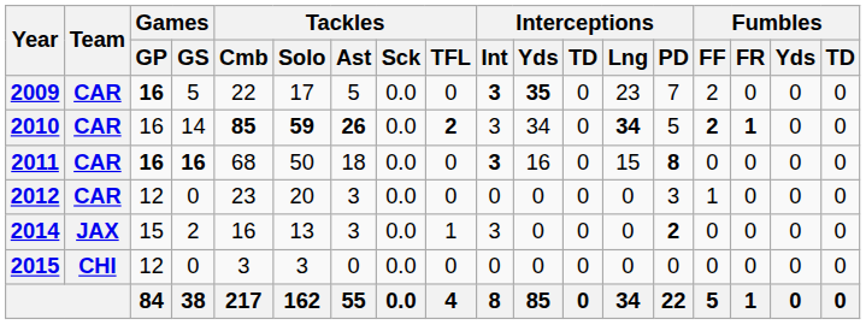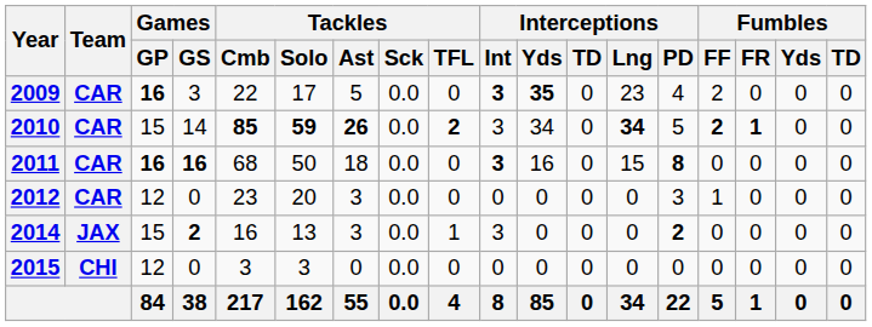2009 | Games / GS: 5 -> 3
2009 | Interceptions / PD: 7 -> 4
2010 | Games / GP: 16 -> 15
2014 | Games / GS: normal -> bold
